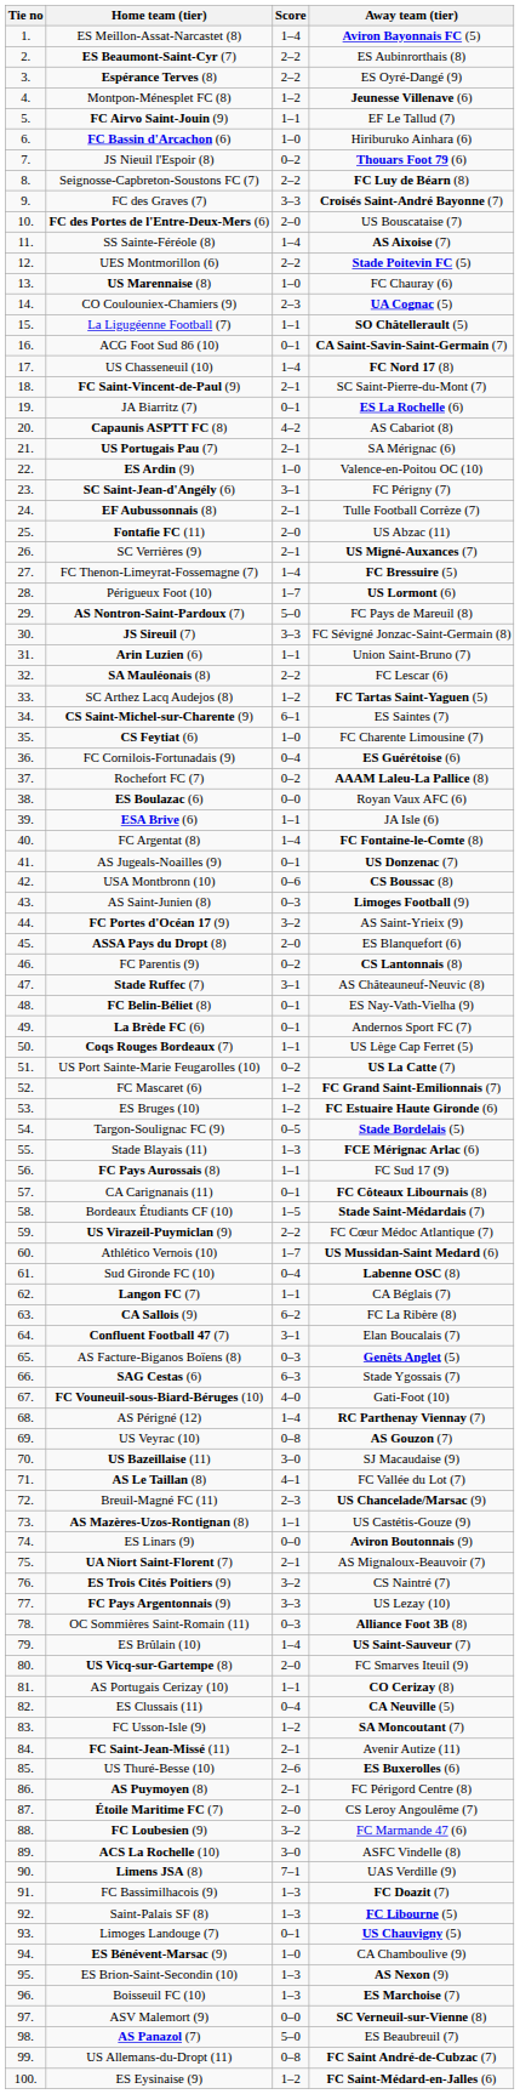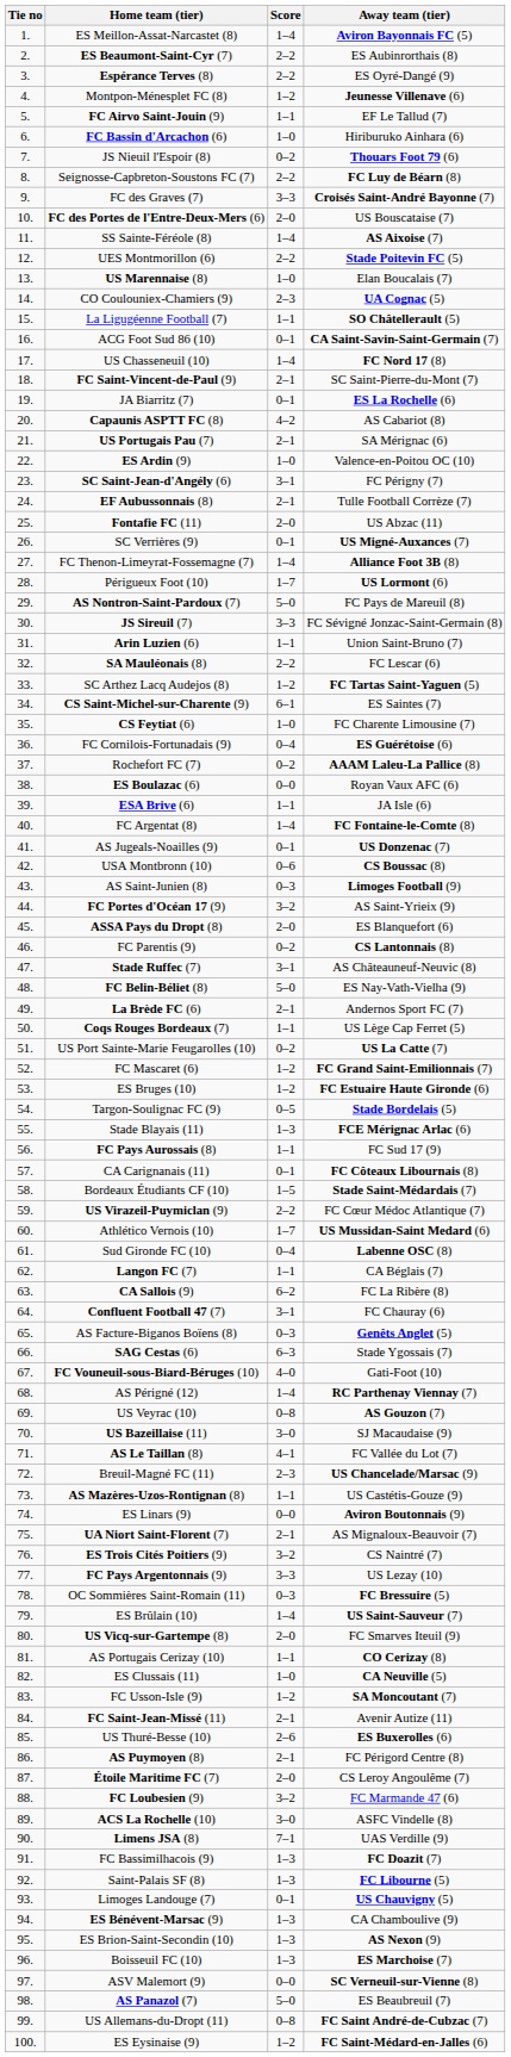US Marennaise (8) | Away team (tier): FC Chauray (6) -> Elan Boucalais (7)
SC Verrières (9) | Score: 2–1 -> 0–1
FC Thenon-Limeyrat-Fossemagne (7) | Away team (tier): FC Bressuire (5) -> Alliance Foot 3B (8)
FC Belin-Béliet (8) | Score: 0–1 -> 5–0
La Brède FC (6) | Score: 0–1 -> 2–1
Confluent Football 47 (7) | Away team (tier): Elan Boucalais (7) -> FC Chauray (6)
OC Sommières Saint-Romain (11) | Away team (tier): Alliance Foot 3B (8) -> FC Bressuire (5)
ES Clussais (11) | Score: 0–4 -> 1–0
ES Bénévent-Marsac (9) | Score: 1–0 -> 1–3
